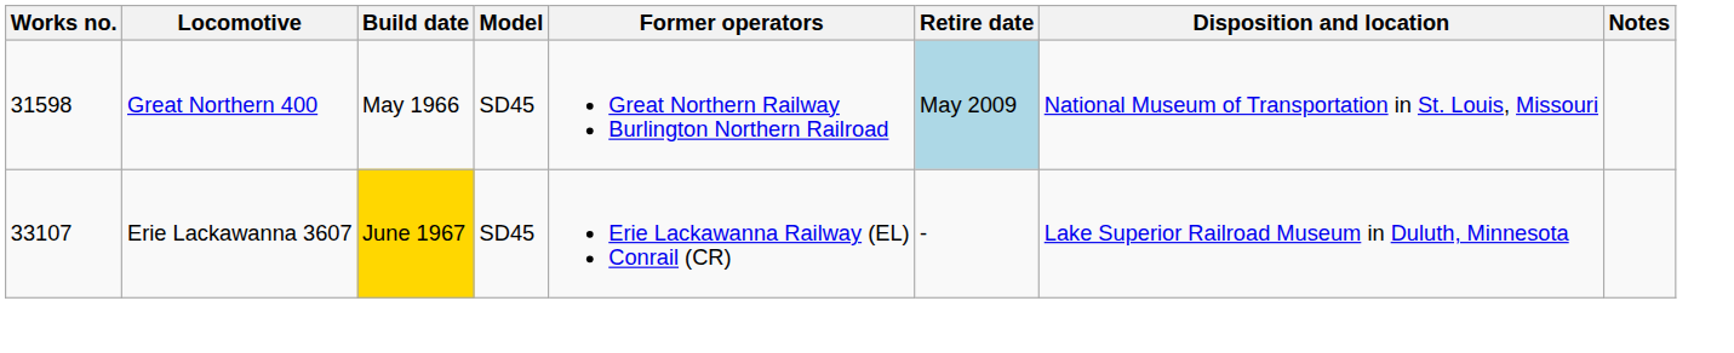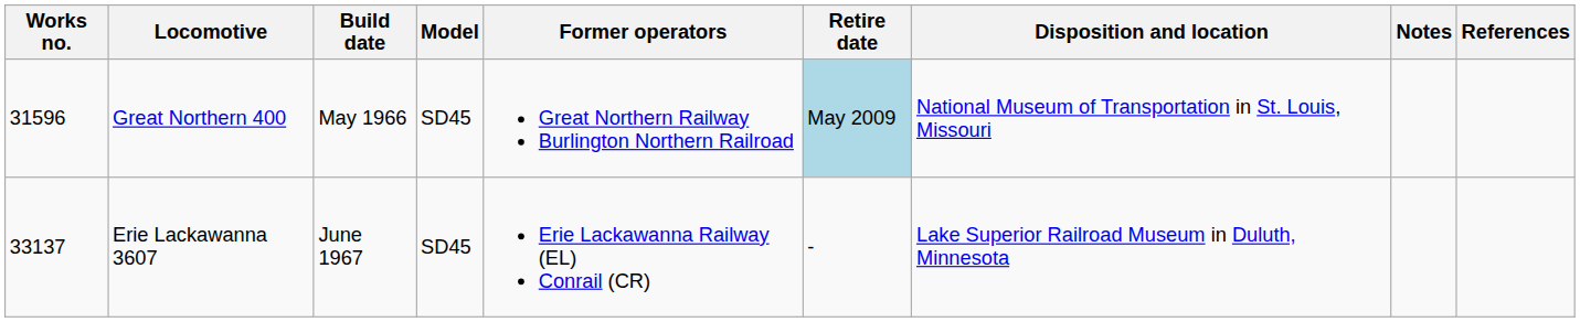+ column: References
Great Northern 400 | Works no.: 31598 -> 31596
Erie Lackawanna 3607 | Works no.: 33107 -> 33137
Erie Lackawanna 3607 | Build date: gold background -> no background
